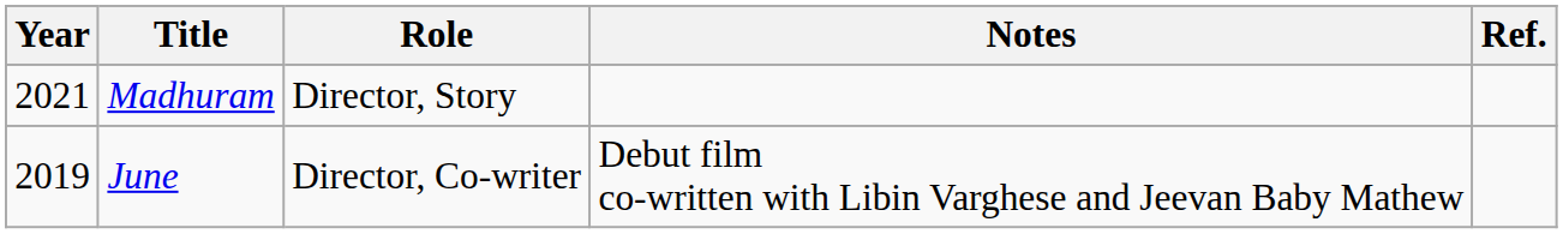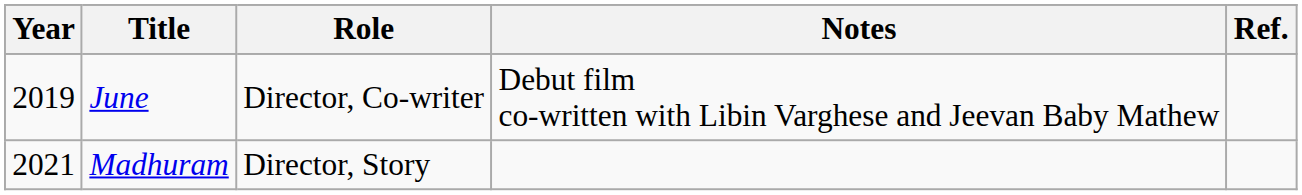rows swapped: June <-> Madhuram
